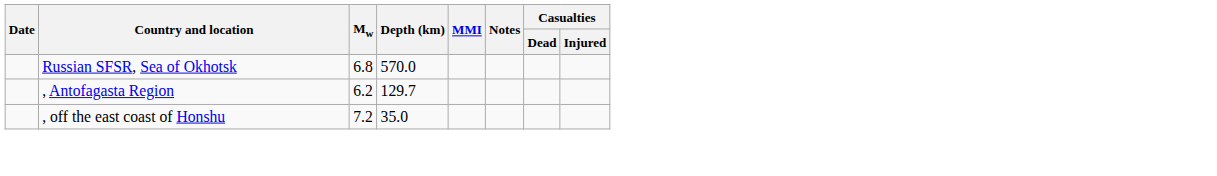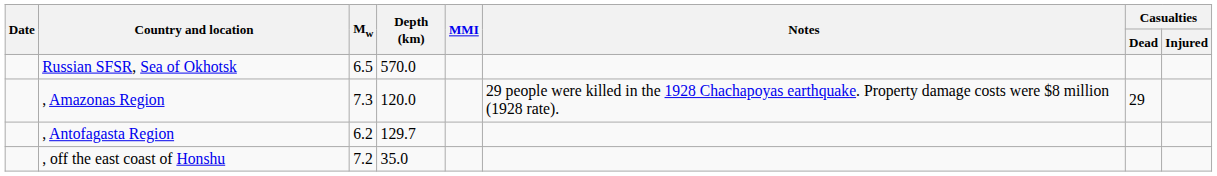Russian SFSR, Sea of Okhotsk | Mw: 6.8 -> 6.5
+ row: , Amazonas Region | 7.3 | 120.0 | 29 people were killed in the 1928 Chachapoyas earthquake. Property damage costs were $8 million (1928 rate). | 29
